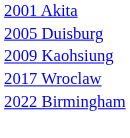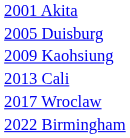+ row: 2013 Cali
